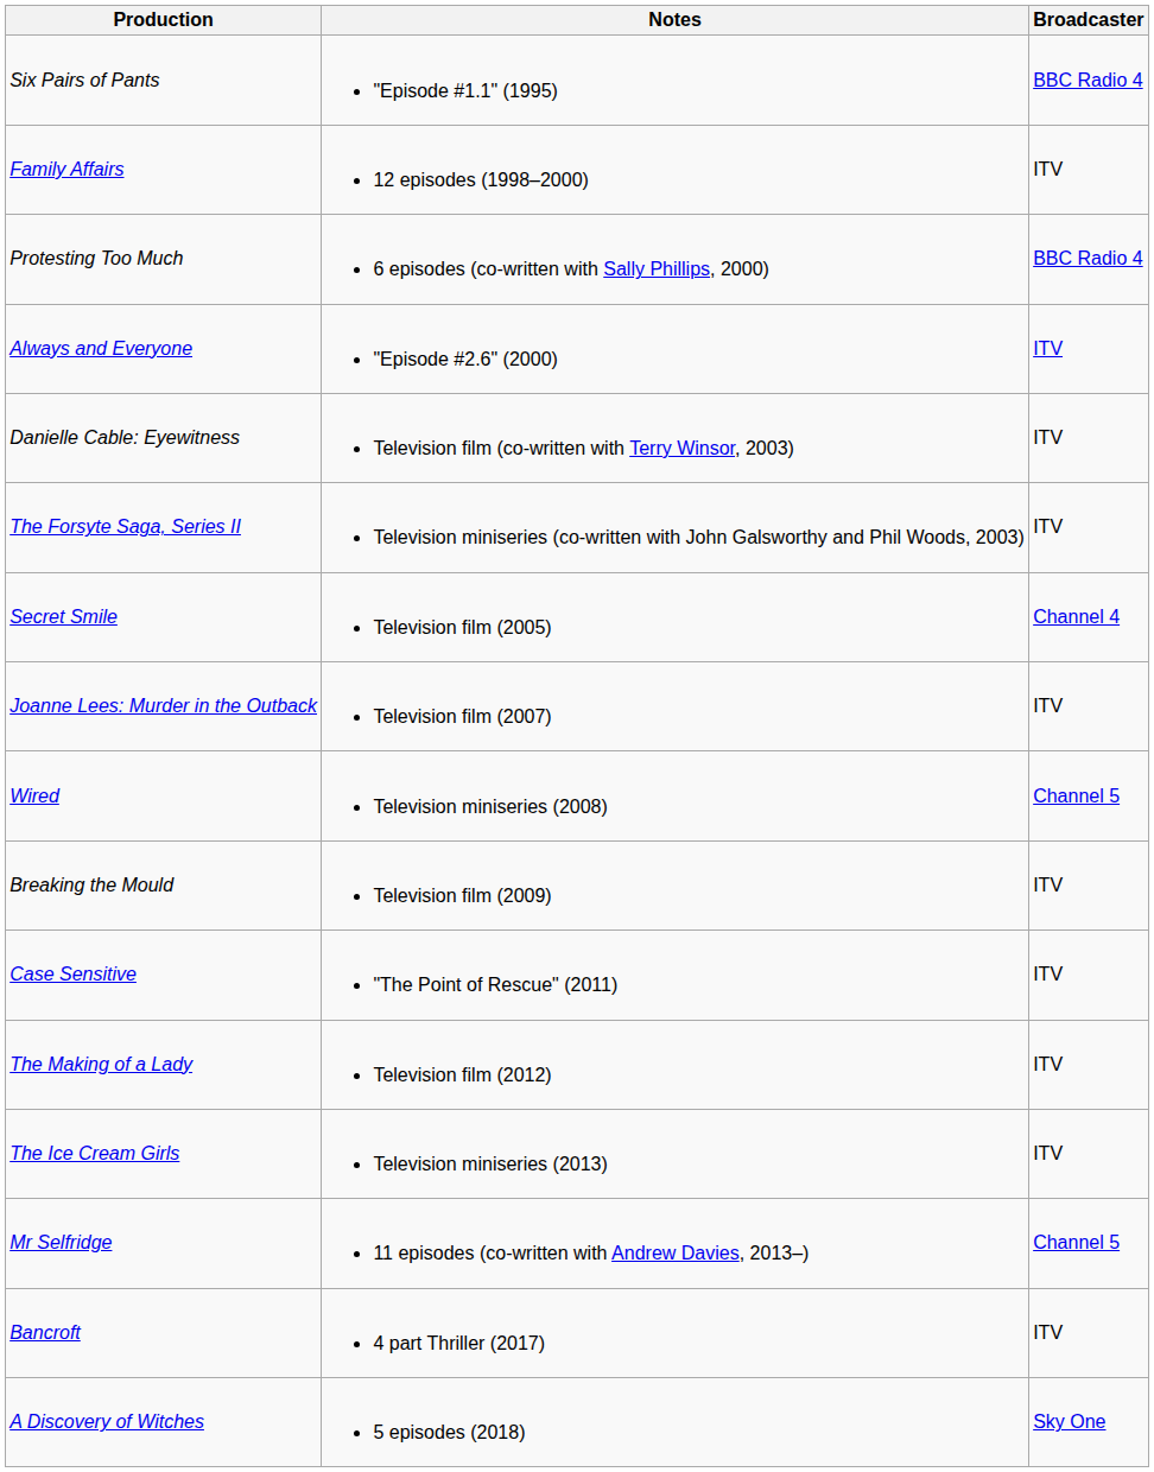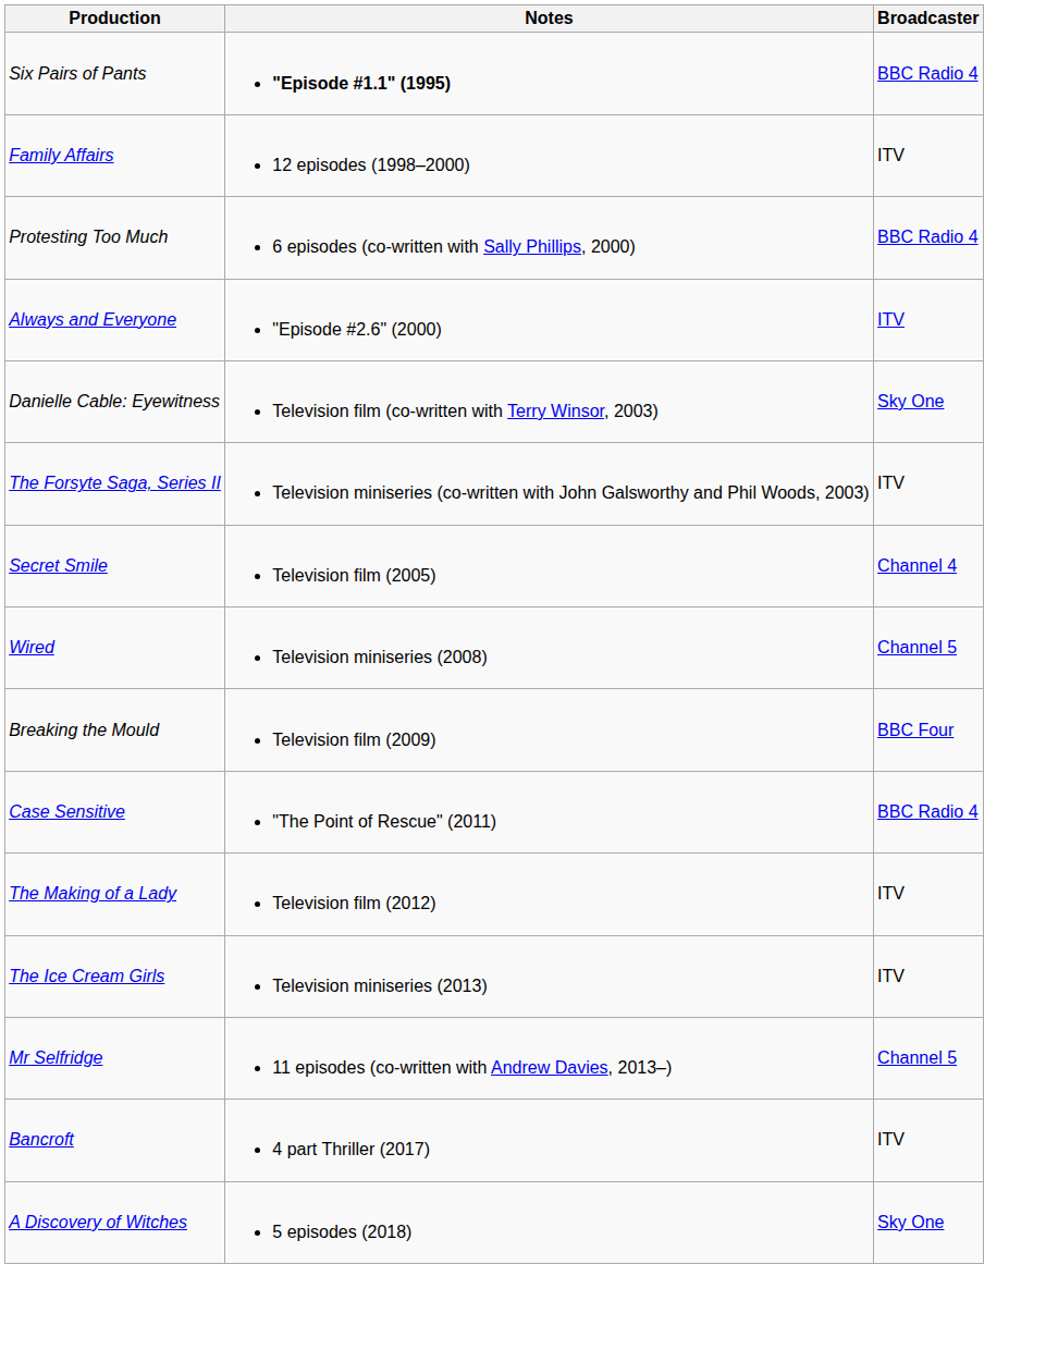Six Pairs of Pants | Notes: normal -> bold
Danielle Cable: Eyewitness | Broadcaster: ITV -> Sky One
- row: Joanne Lees: Murder in the Outback | Television film (2007) | ITV
Breaking the Mould | Broadcaster: ITV -> BBC Four
Case Sensitive | Broadcaster: ITV -> BBC Radio 4
